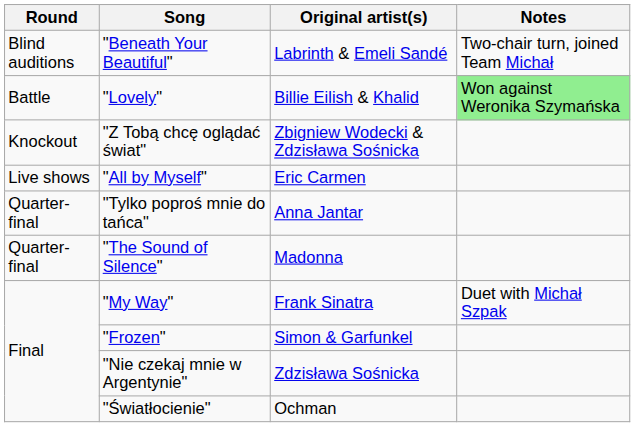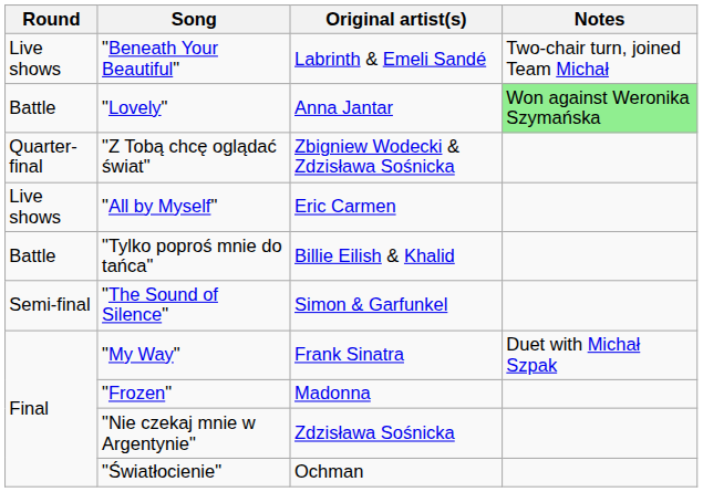"Beneath Your Beautiful" | Round: Blind auditions -> Live shows
"Lovely" | Original artist(s): Billie Eilish & Khalid -> Anna Jantar
"Z Tobą chcę oglądać świat" | Round: Knockout -> Quarter-final
"Tylko poproś mnie do tańca" | Round: Quarter-final -> Battle
"Tylko poproś mnie do tańca" | Original artist(s): Anna Jantar -> Billie Eilish & Khalid
"The Sound of Silence" | Round: Quarter-final -> Semi-final
"The Sound of Silence" | Original artist(s): Madonna -> Simon & Garfunkel
"Frozen" | Original artist(s): Simon & Garfunkel -> Madonna
